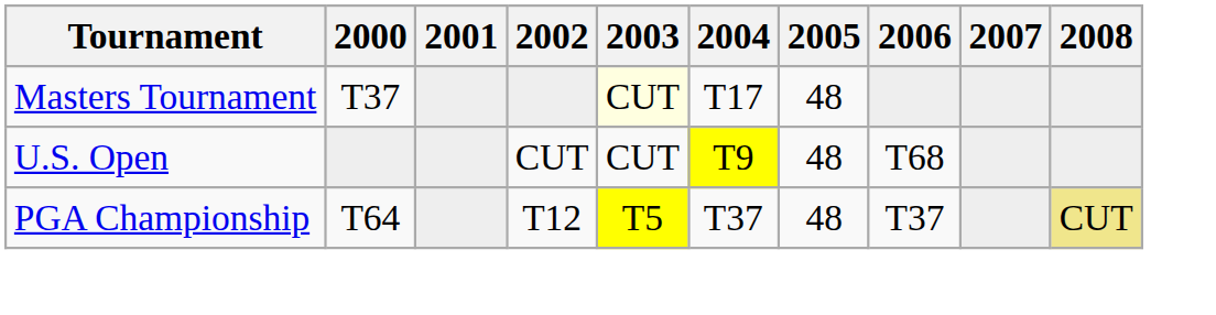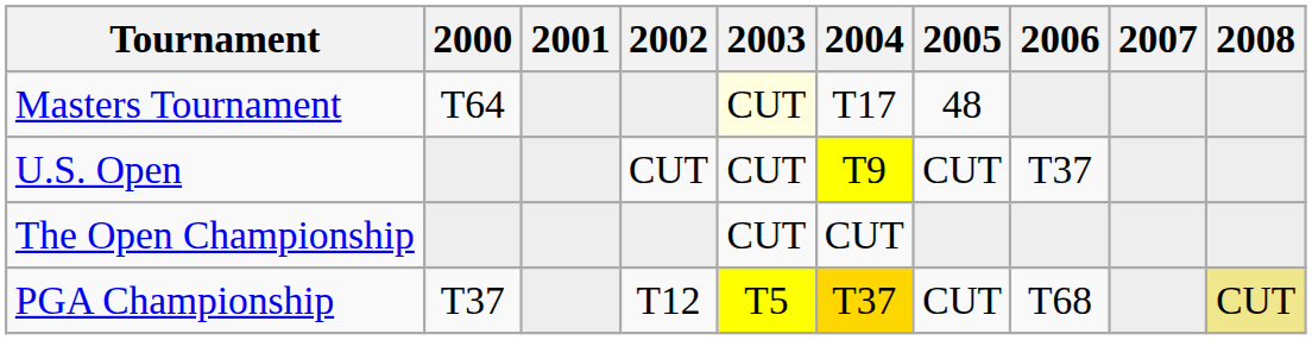Masters Tournament | 2000: T37 -> T64
U.S. Open | 2005: 48 -> CUT
U.S. Open | 2006: T68 -> T37
+ row: The Open Championship | CUT | CUT
PGA Championship | 2000: T64 -> T37
PGA Championship | 2004: no background -> gold background
PGA Championship | 2005: 48 -> CUT
PGA Championship | 2006: T37 -> T68
